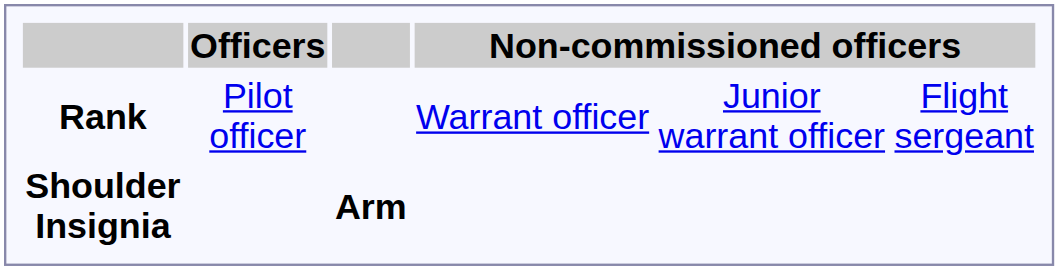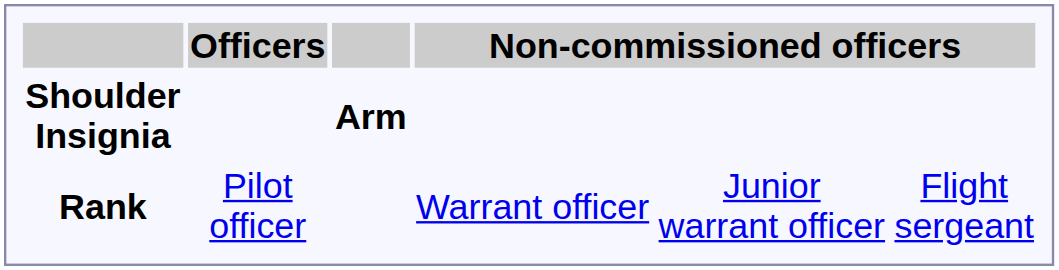rows swapped: Shoulder Insignia <-> Rank
